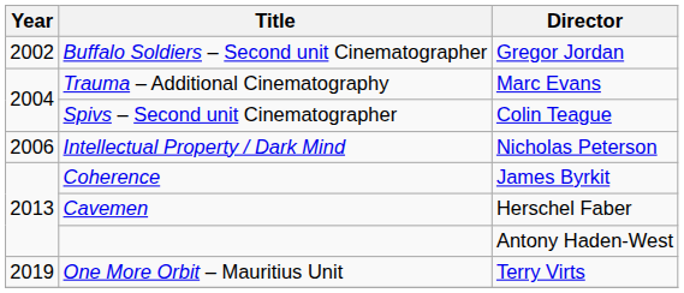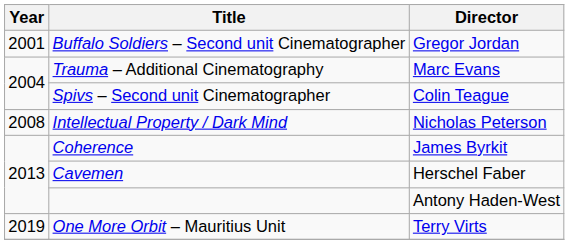Buffalo Soldiers – Second unit Cinematographer | Year: 2002 -> 2001
Intellectual Property / Dark Mind | Year: 2006 -> 2008
